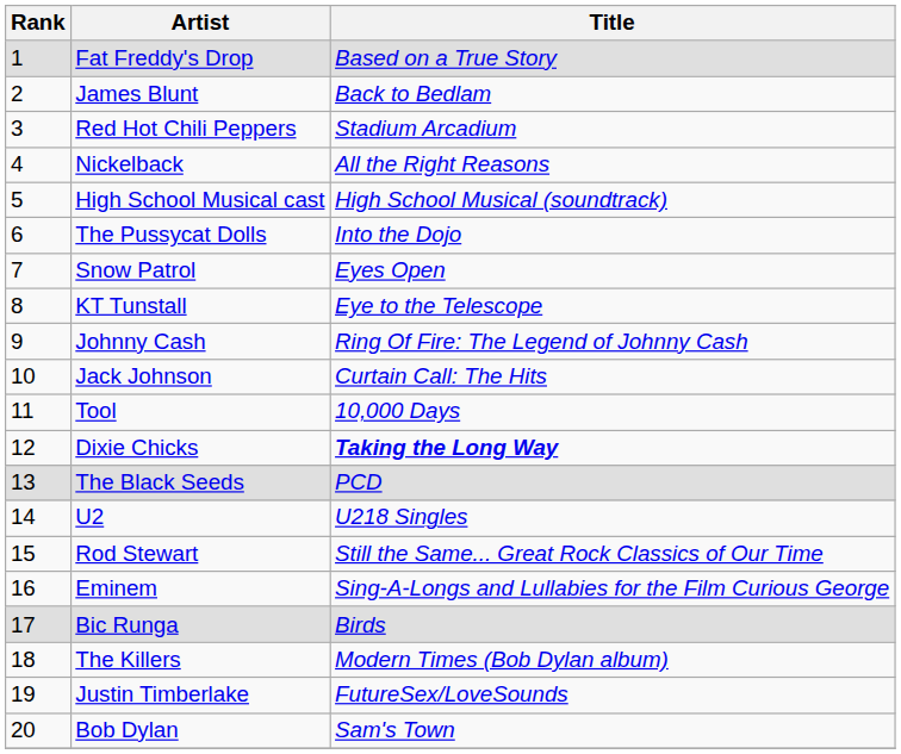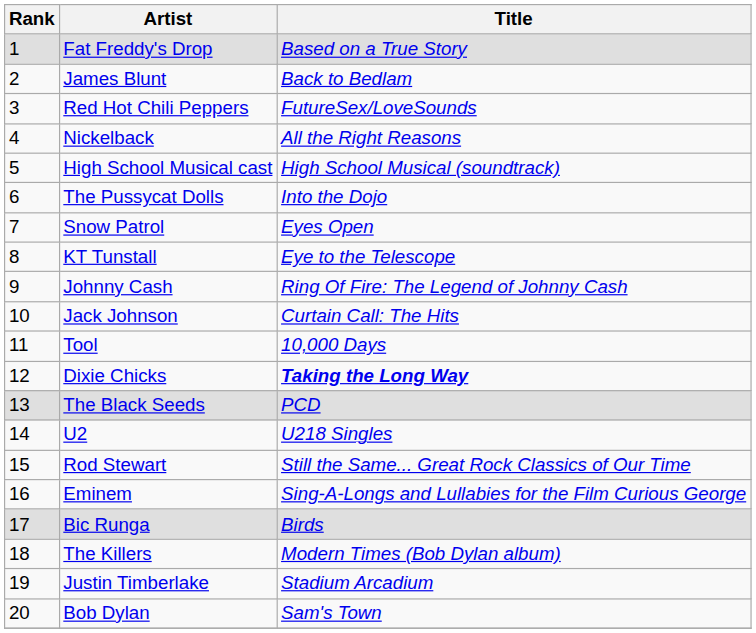Red Hot Chili Peppers | Title: Stadium Arcadium -> FutureSex/LoveSounds
Justin Timberlake | Title: FutureSex/LoveSounds -> Stadium Arcadium
